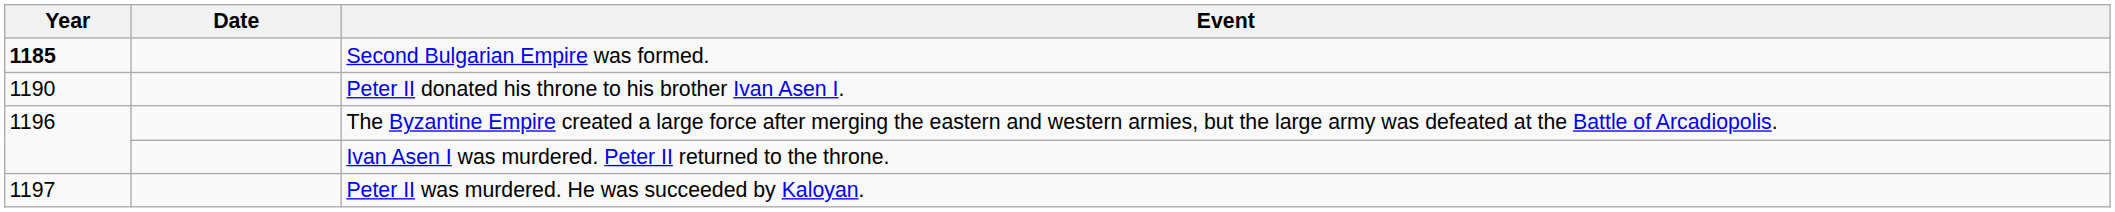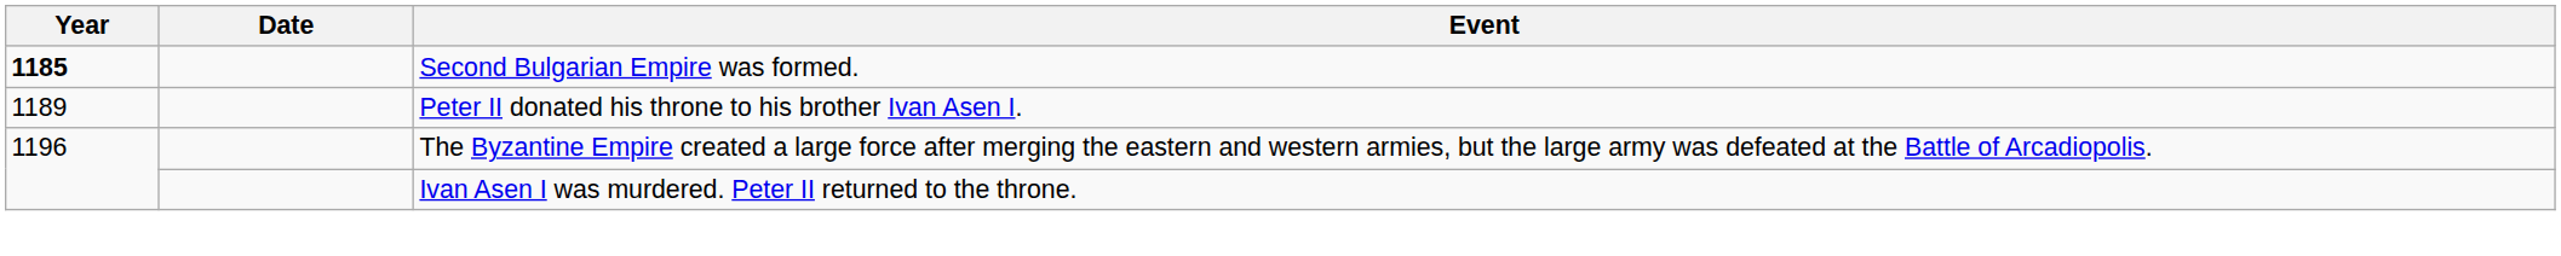Peter II donated his throne to his brother Ivan Asen I. | Year: 1190 -> 1189
- row: 1197 | Peter II was murdered. He was succeeded by Kaloyan.
